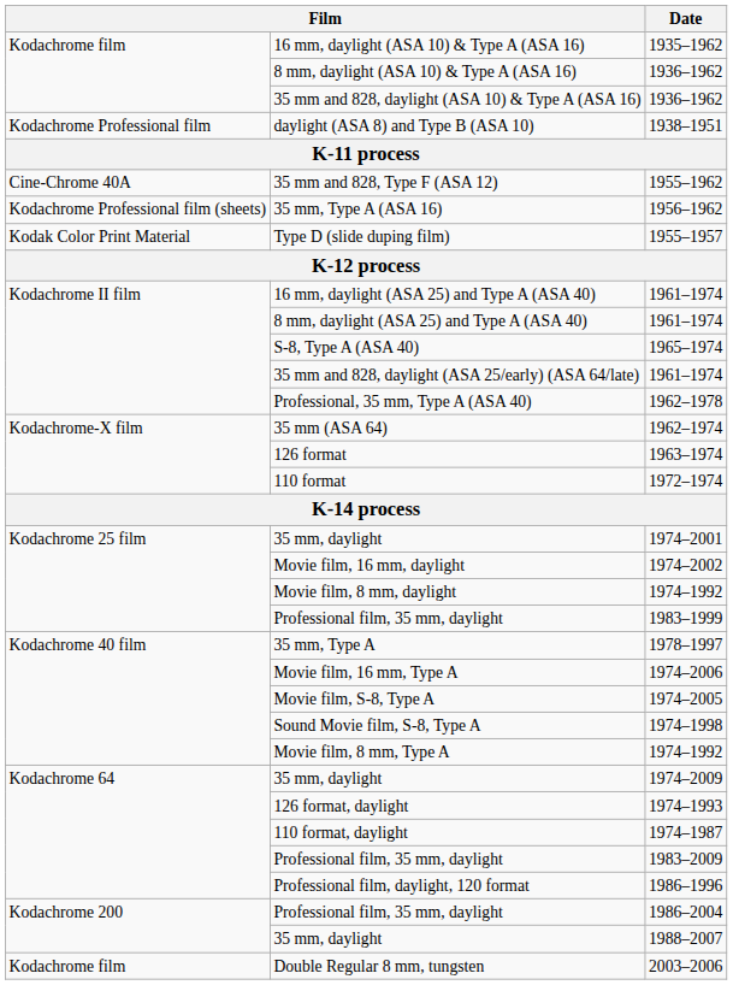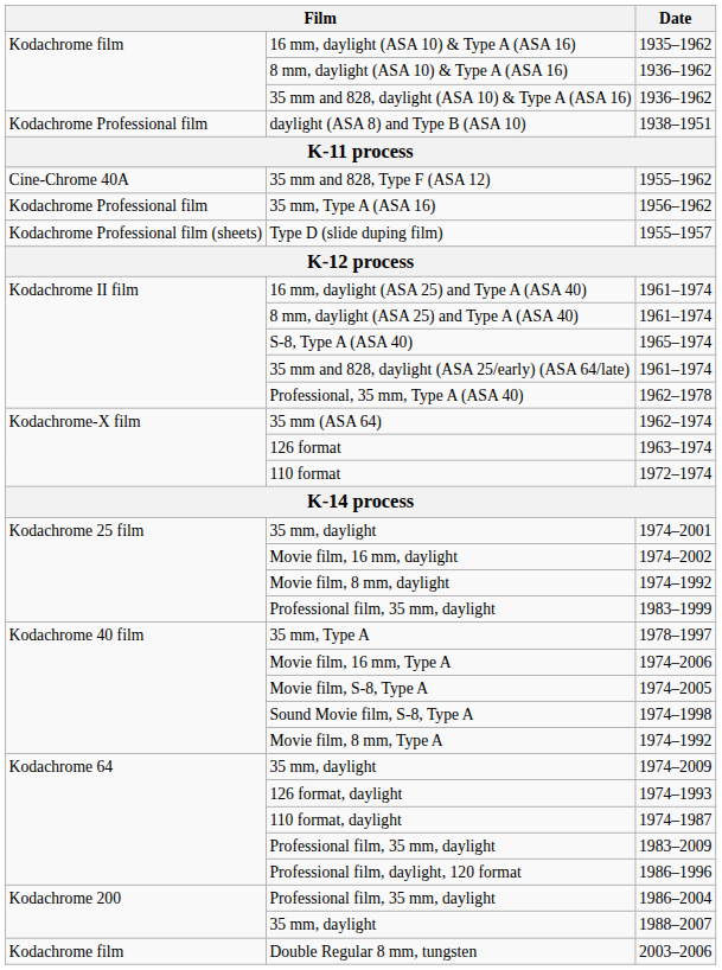35 mm, Type A (ASA 16) | column 1: Kodachrome Professional film (sheets) -> Kodachrome Professional film
Type D (slide duping film) | column 1: Kodak Color Print Material -> Kodachrome Professional film (sheets)
